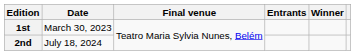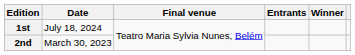1st | Date: March 30, 2023 -> July 18, 2024
2nd | Date: July 18, 2024 -> March 30, 2023
